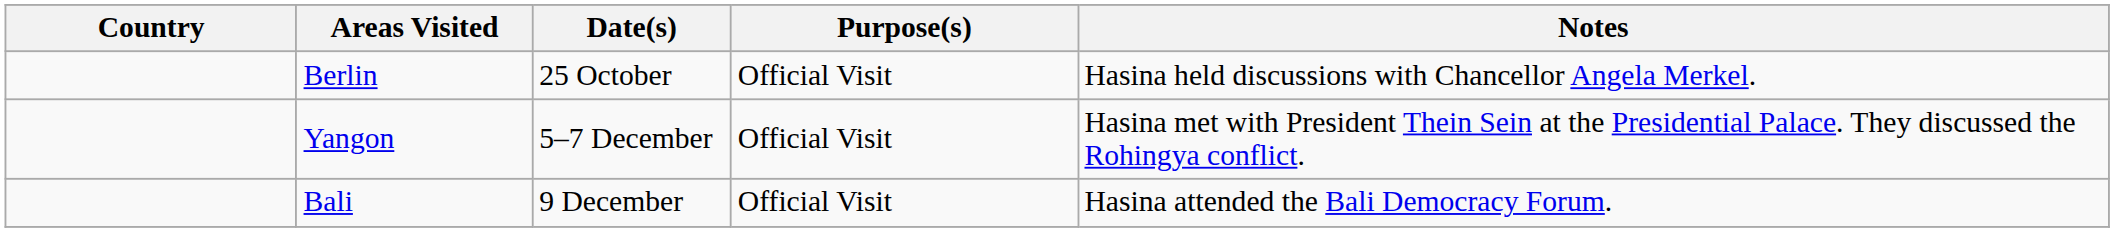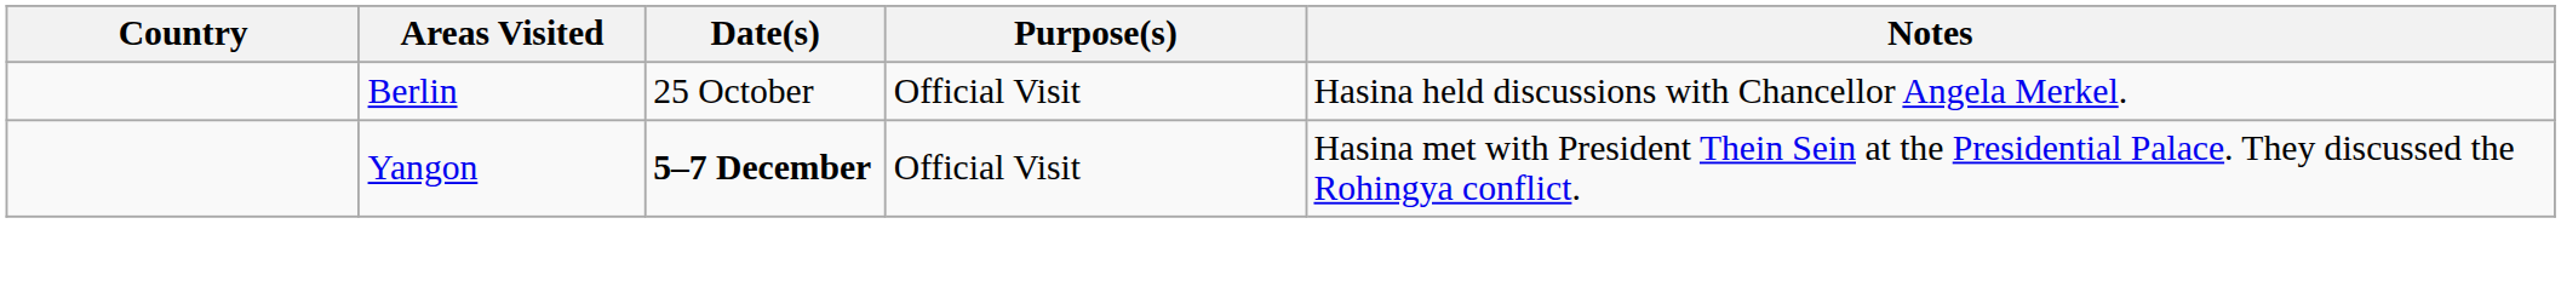Yangon | Date(s): normal -> bold
- row: Bali | 9 December | Official Visit | Hasina attended the Bali Democracy Forum.
